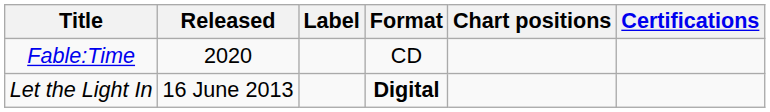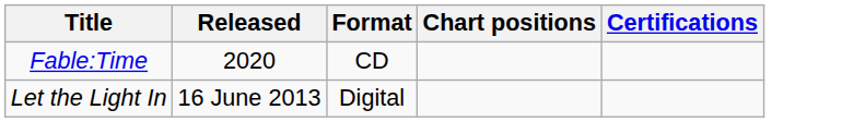- column: Label
Let the Light In | Format: bold -> normal
